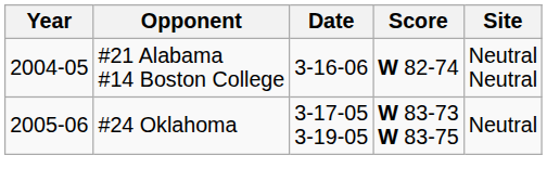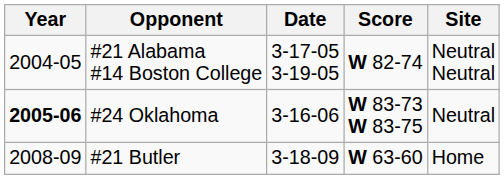#21 Alabama #14 Boston College | Date: 3-16-06 -> 3-17-05 3-19-05
#24 Oklahoma | Year: normal -> bold
#24 Oklahoma | Date: 3-17-05 3-19-05 -> 3-16-06
+ row: 2008-09 | #21 Butler | 3-18-09 | W 63-60 | Home
